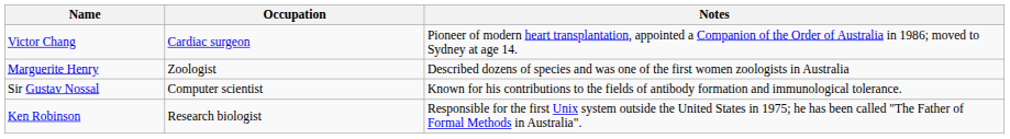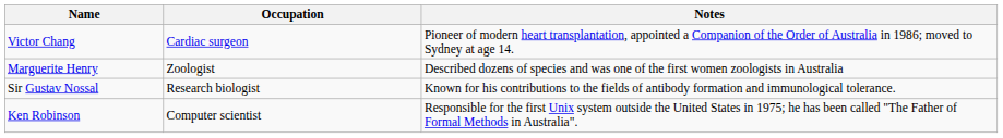Sir Gustav Nossal | Occupation: Computer scientist -> Research biologist
Ken Robinson | Occupation: Research biologist -> Computer scientist
